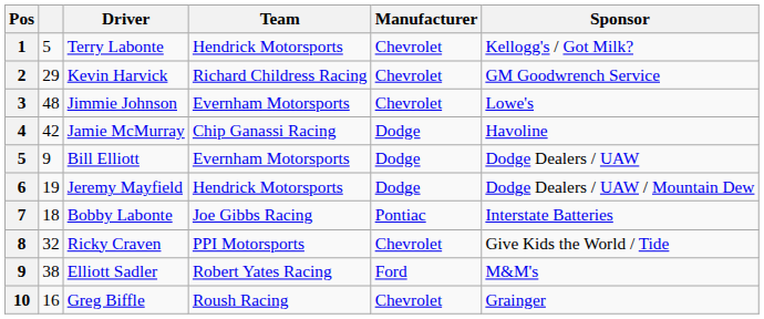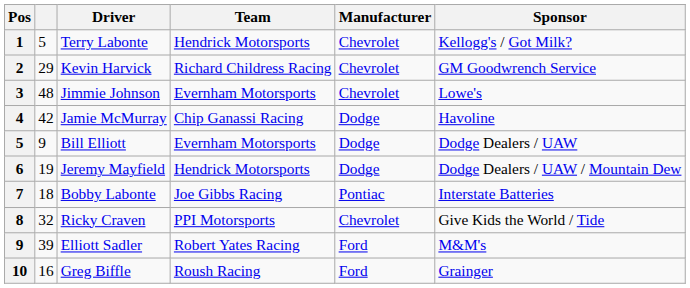Elliott Sadler | column 2: 38 -> 39
Greg Biffle | Manufacturer: Chevrolet -> Ford
